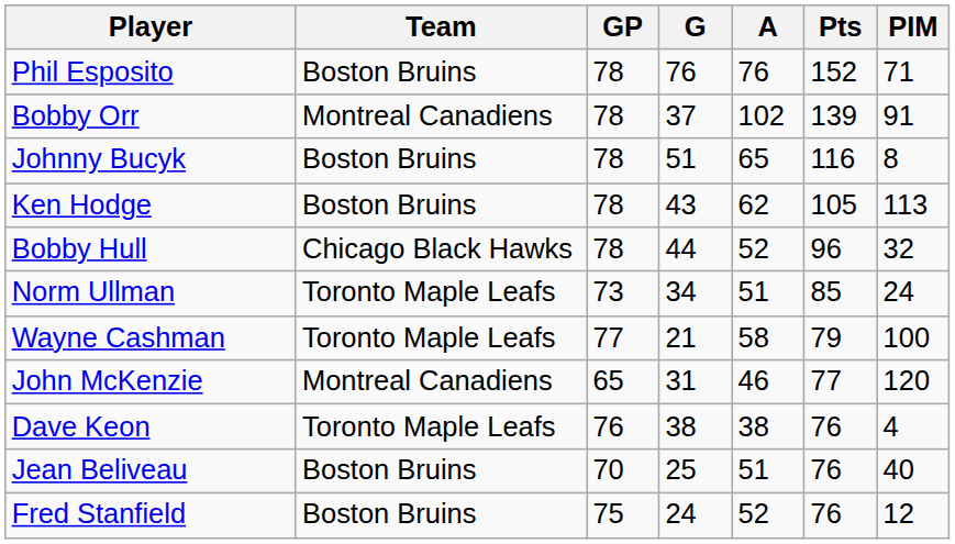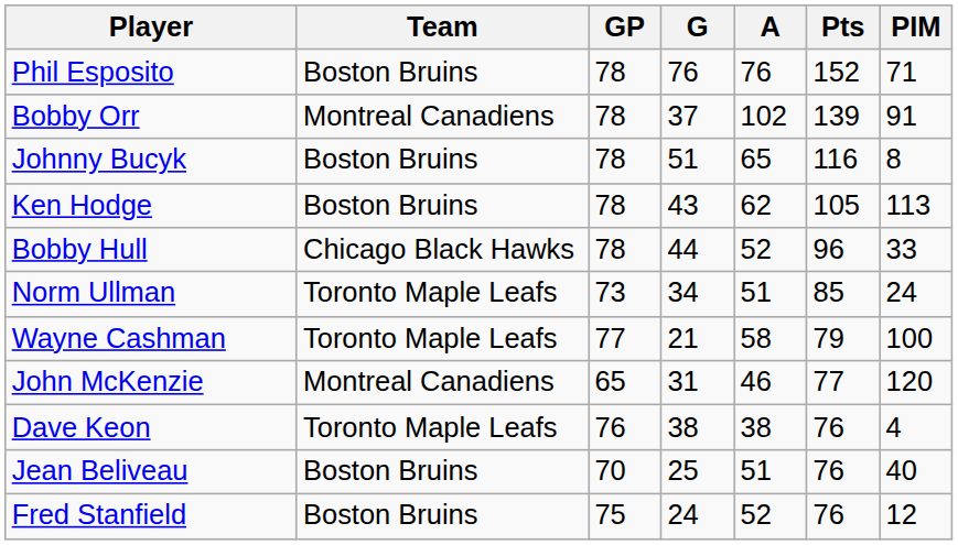Bobby Hull | PIM: 32 -> 33
